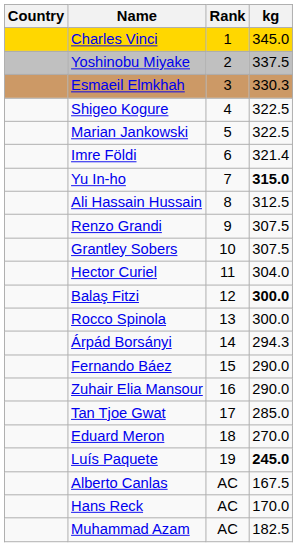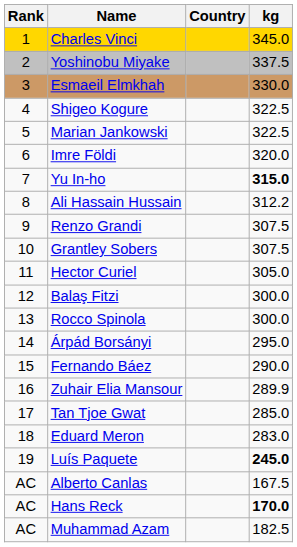columns swapped: Rank <-> Country
Esmaeil Elmkhah | kg: 330.3 -> 330.0
Imre Földi | kg: 321.4 -> 320.0
Ali Hassain Hussain | kg: 312.5 -> 312.2
Hector Curiel | kg: 304.0 -> 305.0
Balaş Fitzi | kg: bold -> normal
Árpád Borsányi | kg: 294.3 -> 295.0
Zuhair Elia Mansour | kg: 290.0 -> 289.9
Eduard Meron | kg: 270.0 -> 283.0
Hans Reck | kg: normal -> bold
